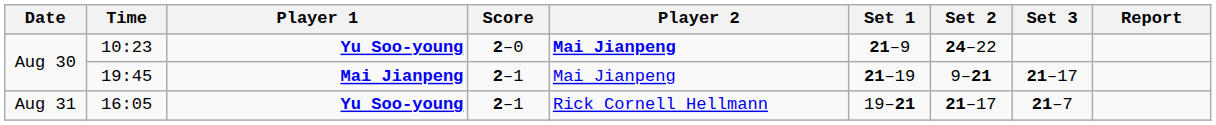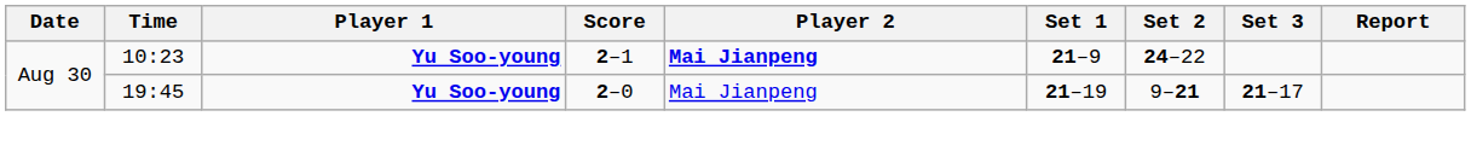10:23 | Score: 2–0 -> 2–1
19:45 | Player 1: Mai Jianpeng -> Yu Soo-young
19:45 | Score: 2–1 -> 2–0
- row: Aug 31 | 16:05 | Yu Soo-young | 2–1 | Rick Cornell Hellmann | 19–21 | 21–17 | 21–7
